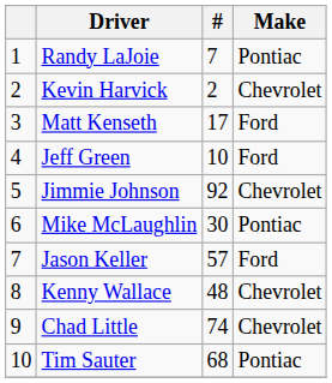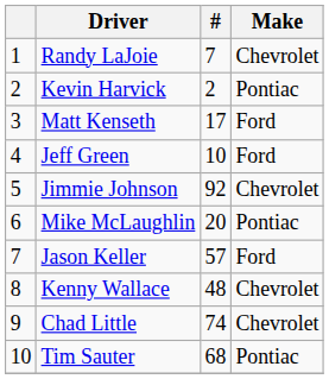Randy LaJoie | Make: Pontiac -> Chevrolet
Kevin Harvick | Make: Chevrolet -> Pontiac
Mike McLaughlin | #: 30 -> 20
